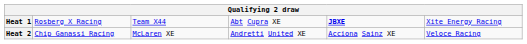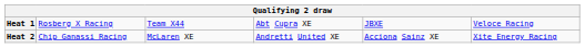Heat 1 | column 5: bold -> normal
Heat 1 | column 6: Xite Energy Racing -> Veloce Racing
Heat 2 | column 6: Veloce Racing -> Xite Energy Racing
